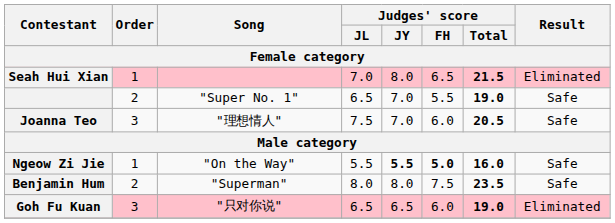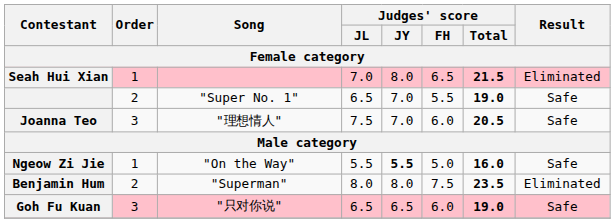Ngeow Zi Jie | Judges' score / FH: bold -> normal
Benjamin Hum | Result: Safe -> Eliminated
Goh Fu Kuan | Result: Eliminated -> Safe
